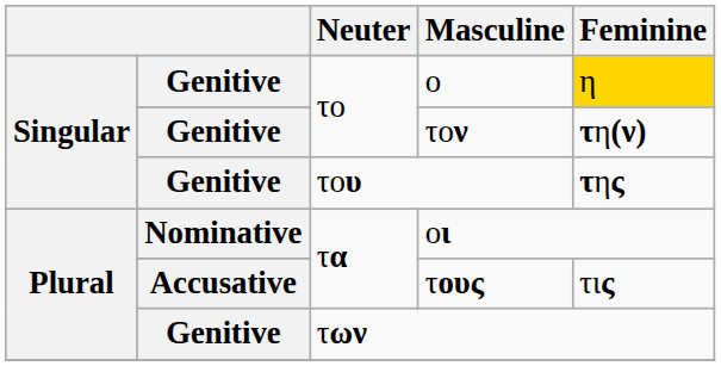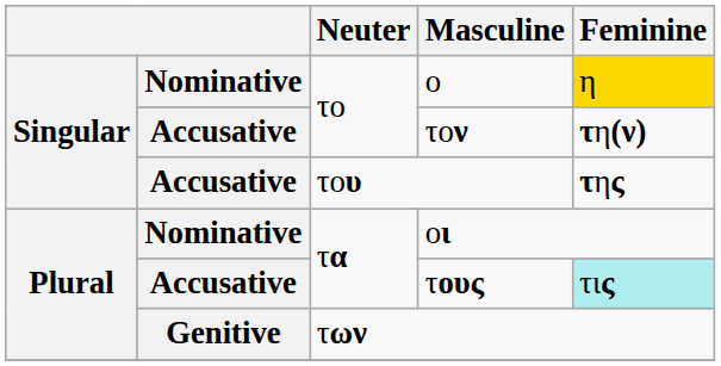ο | column 2: Genitive -> Nominative
τον | column 2: Genitive -> Accusative
του | column 2: Genitive -> Accusative
τους | Feminine: no background -> paleturquoise background
